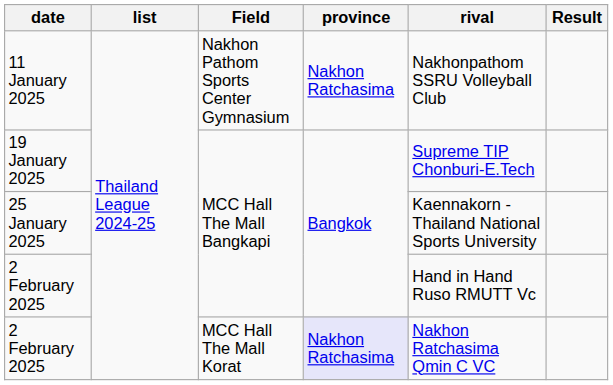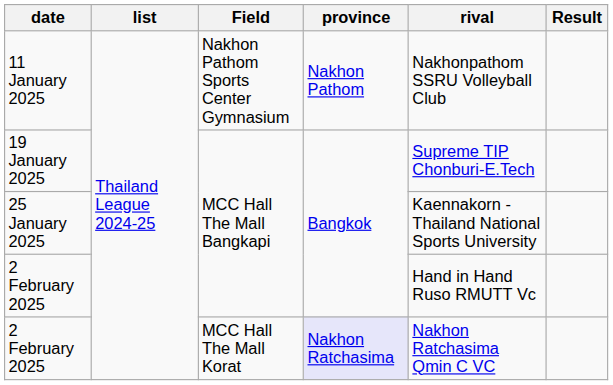11 January 2025 | province: Nakhon Ratchasima -> Nakhon Pathom
